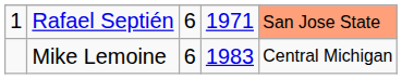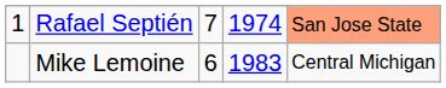Rafael Septién | column 3: 6 -> 7
Rafael Septién | column 4: 1971 -> 1974
